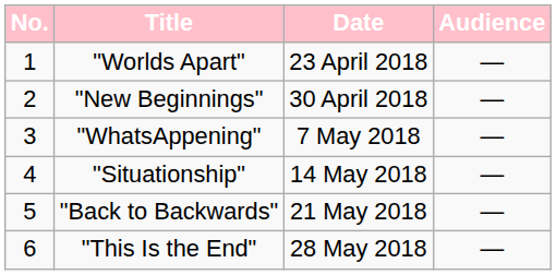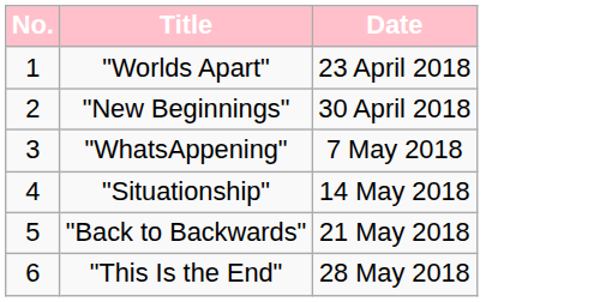- column: Audience | — | — | — | — | — | —
